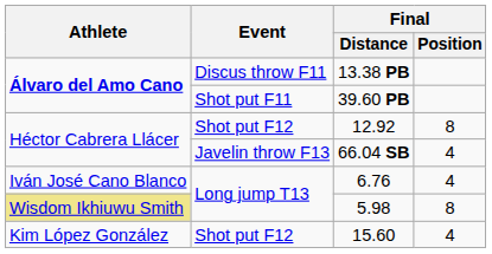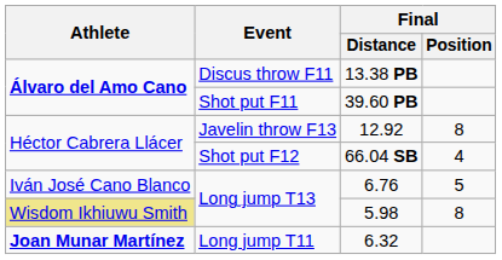12.92 | Event: Shot put F12 -> Javelin throw F13
66.04 SB | Event: Javelin throw F13 -> Shot put F12
6.76 | Final / Position: 4 -> 5
- row: Kim López González | Shot put F12 | 15.60 | 4
+ row: Joan Munar Martínez | Long jump T11 | 6.32
